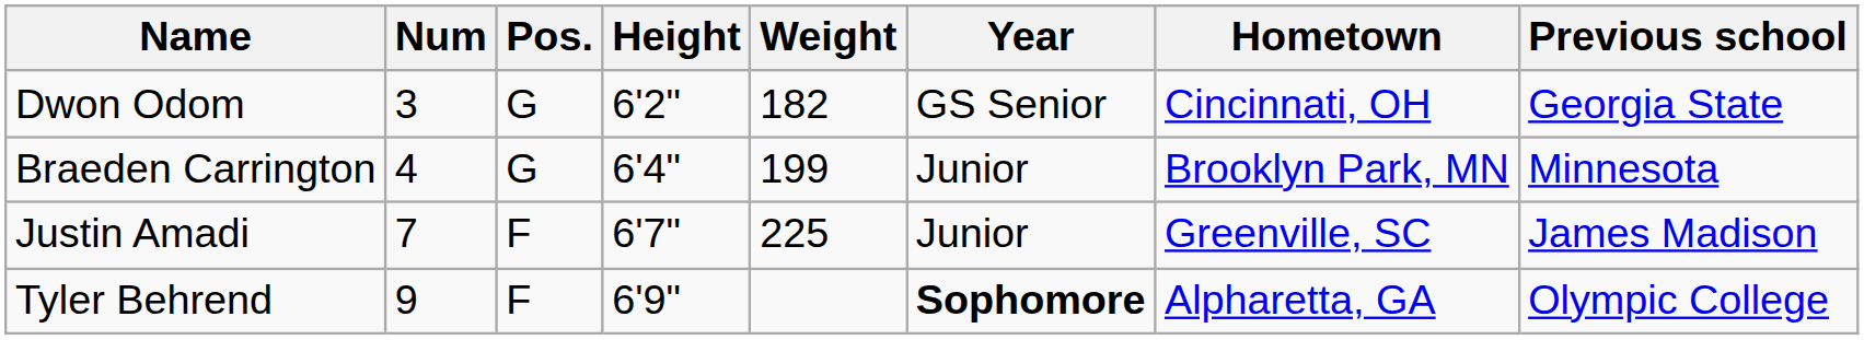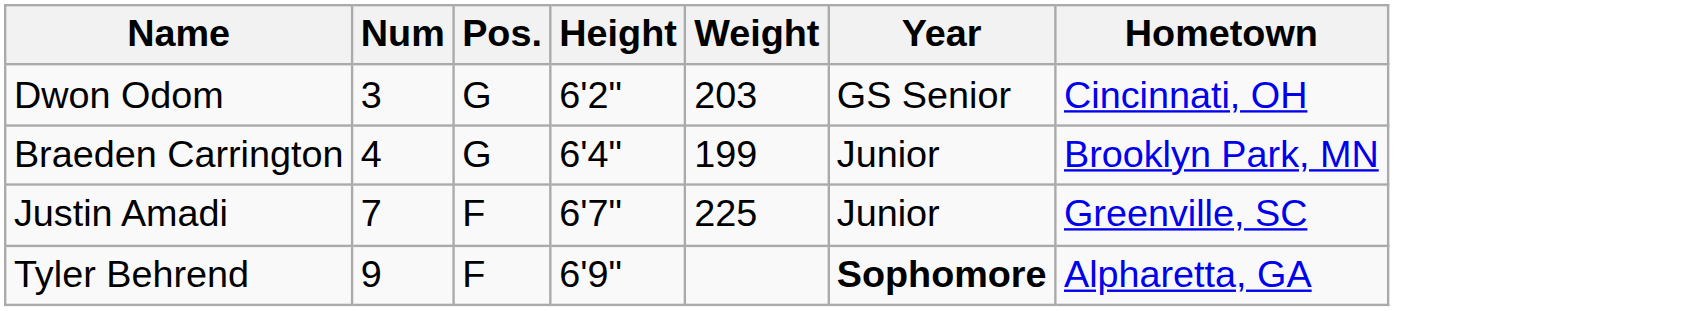- column: Previous school | Georgia State | Minnesota | James Madison | Olympic College
Dwon Odom | Weight: 182 -> 203
